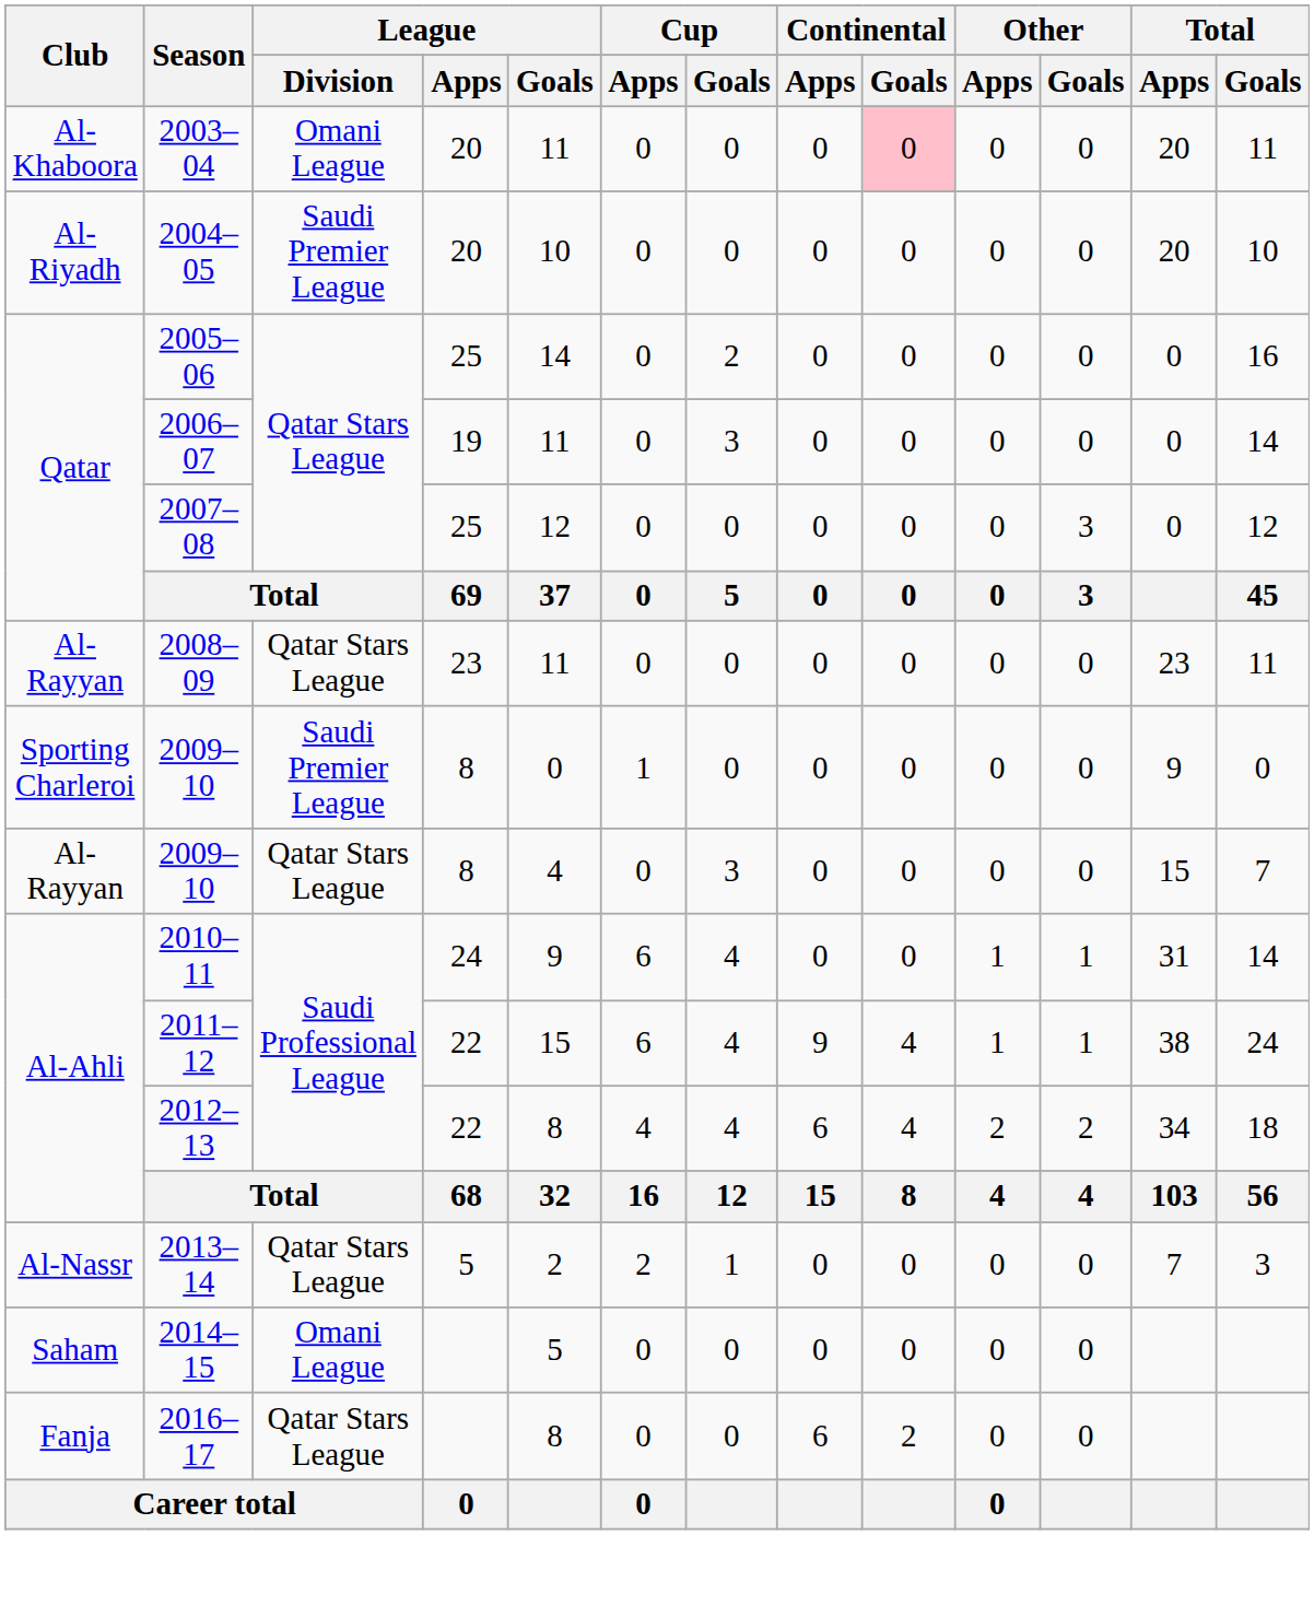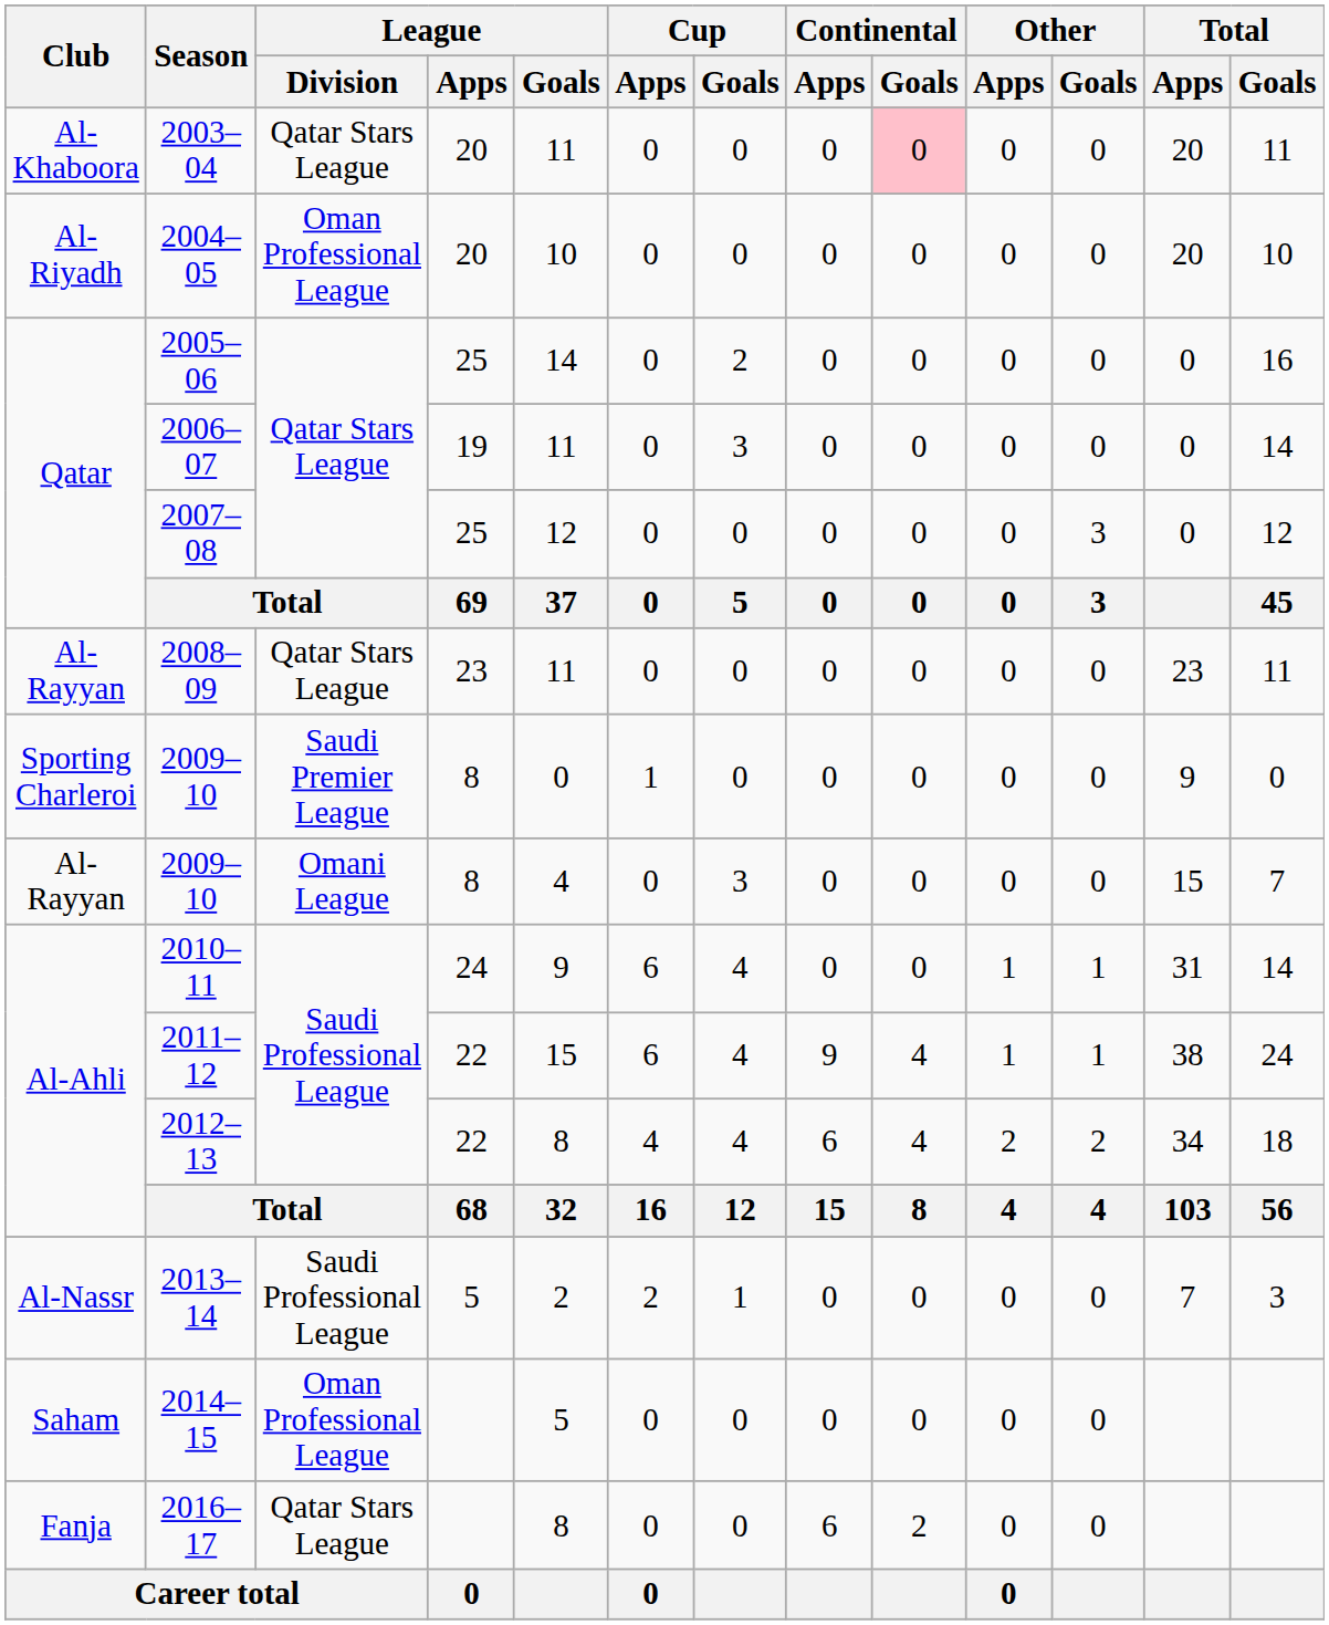2003–04 | League / Division: Omani League -> Qatar Stars League
2004–05 | League / Division: Saudi Premier League -> Oman Professional League
Al-Rayyan / 2009–10 | League / Division: Qatar Stars League -> Omani League
2013–14 | League / Division: Qatar Stars League -> Saudi Professional League
2014–15 | League / Division: Omani League -> Oman Professional League
